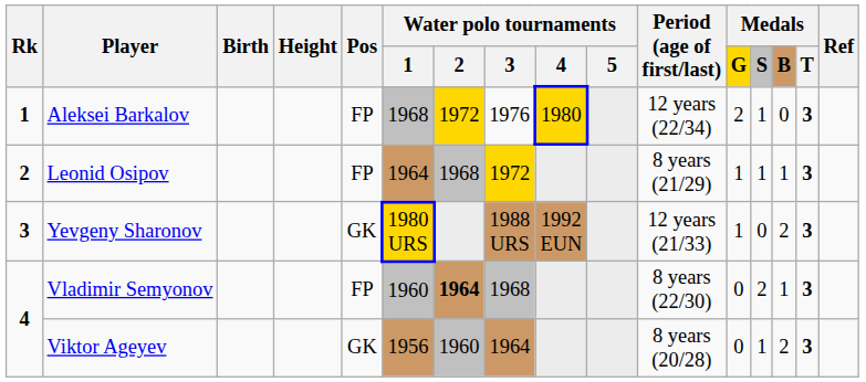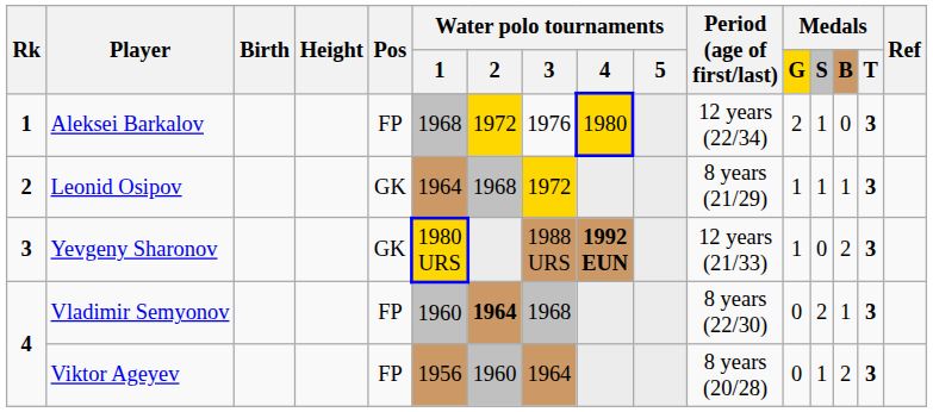Leonid Osipov | Pos: FP -> GK
Yevgeny Sharonov | Water polo tournaments / 4: normal -> bold
Viktor Ageyev | Pos: GK -> FP
